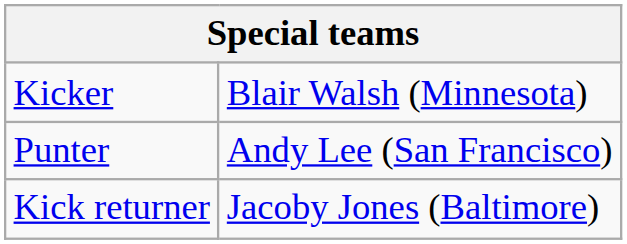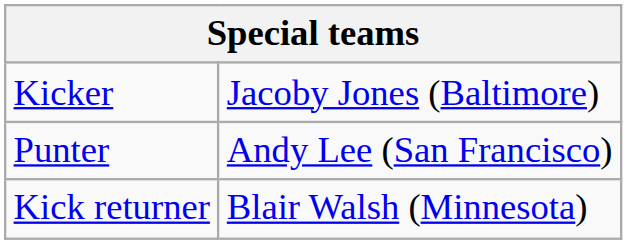Kicker | column 2: Blair Walsh (Minnesota) -> Jacoby Jones (Baltimore)
Kick returner | column 2: Jacoby Jones (Baltimore) -> Blair Walsh (Minnesota)
